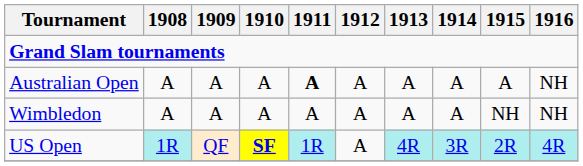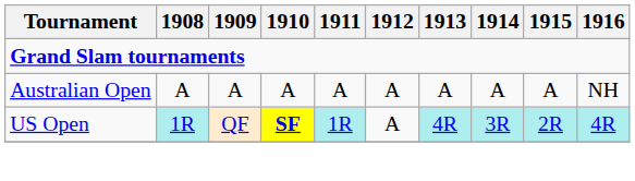Australian Open | 1911: bold -> normal
- row: Wimbledon | A | A | A | A | A | A | A | NH | NH
